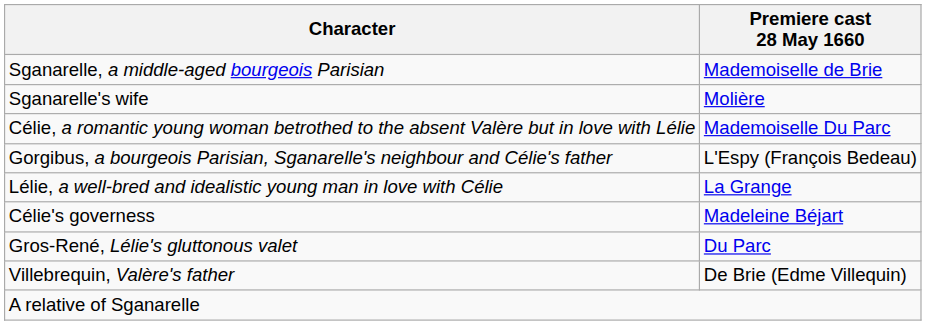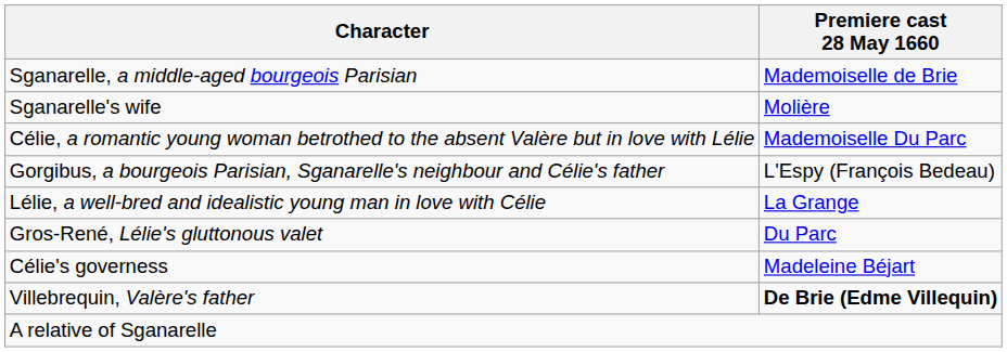rows swapped: Gros-René, Lélie's gluttonous valet <-> Célie's governess
Villebrequin, Valère's father | Premiere cast 28 May 1660: normal -> bold
